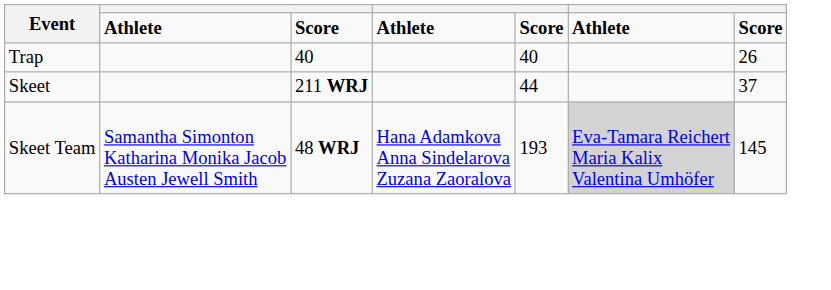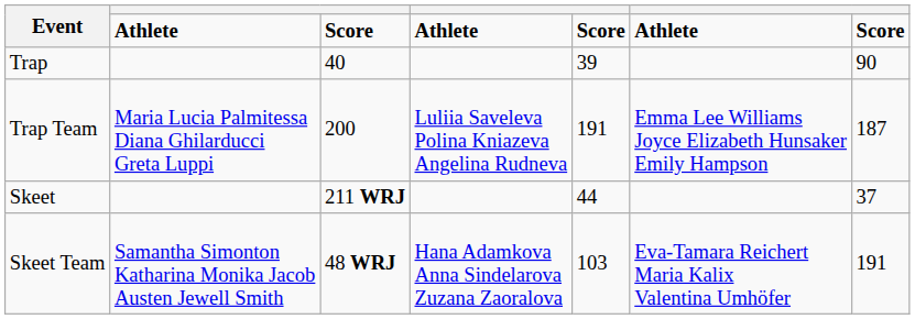Trap | column 5: 40 -> 39
Trap | column 7: 26 -> 90
+ row: Trap Team | Maria Lucia Palmitessa Diana Ghilarducci Greta Luppi | 200 | Luliia Saveleva Polina Kniazeva Angelina Rudneva | 191 | Emma Lee Williams Joyce Elizabeth Hunsaker Emily Hampson | 187
Skeet Team | column 5: 193 -> 103
Skeet Team | column 6: lightgrey background -> no background
Skeet Team | column 7: 145 -> 191
